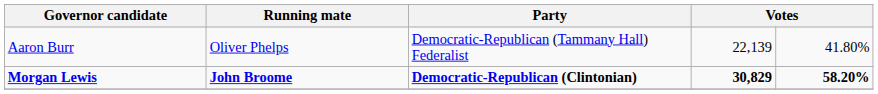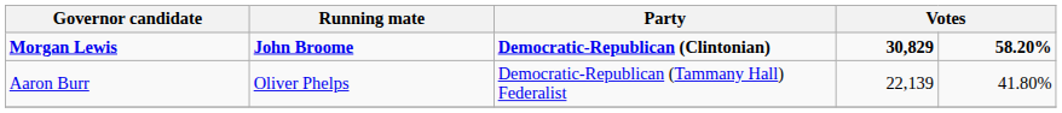rows swapped: Morgan Lewis <-> Aaron Burr
